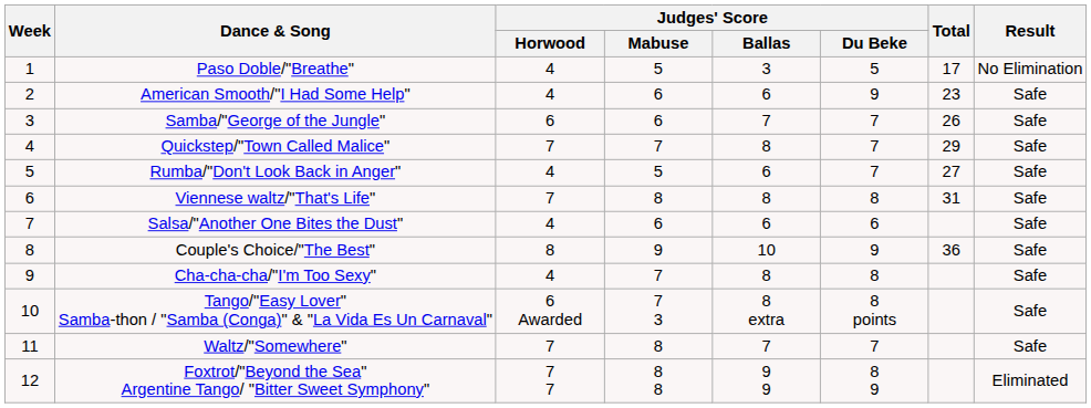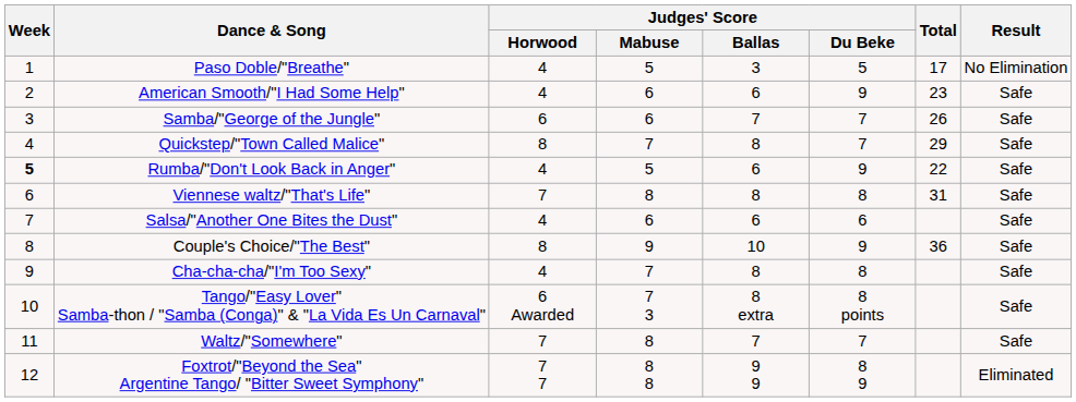Quickstep/"Town Called Malice" | Judges' Score / Horwood: 7 -> 8
Rumba/"Don't Look Back in Anger" | Week: normal -> bold
Rumba/"Don't Look Back in Anger" | Judges' Score / Du Beke: 7 -> 9
Rumba/"Don't Look Back in Anger" | Total: 27 -> 22
